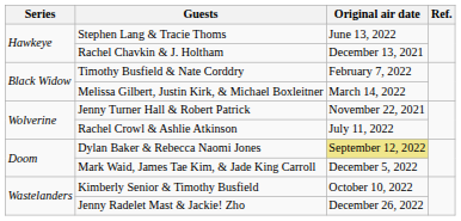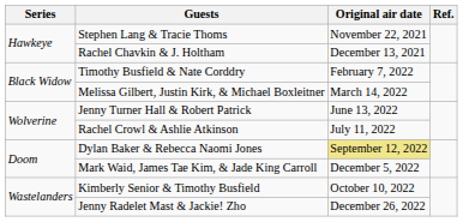Stephen Lang & Tracie Thoms | Original air date: June 13, 2022 -> November 22, 2021
Jenny Turner Hall & Robert Patrick | Original air date: November 22, 2021 -> June 13, 2022
